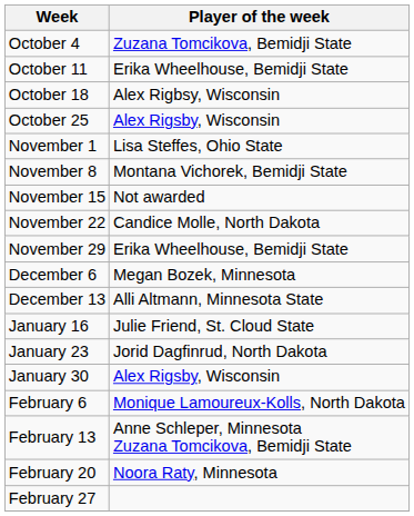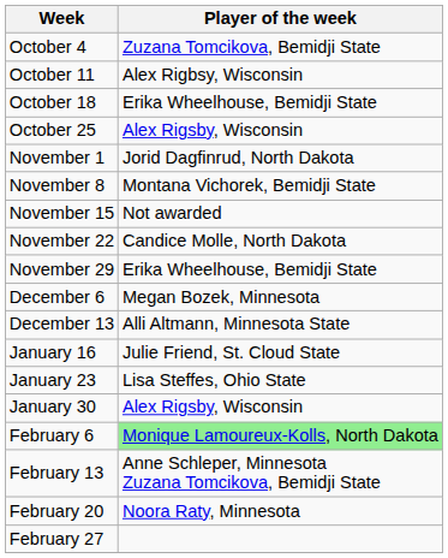October 11 | Player of the week: Erika Wheelhouse, Bemidji State -> Alex Rigbsy, Wisconsin
October 18 | Player of the week: Alex Rigbsy, Wisconsin -> Erika Wheelhouse, Bemidji State
November 1 | Player of the week: Lisa Steffes, Ohio State -> Jorid Dagfinrud, North Dakota
January 23 | Player of the week: Jorid Dagfinrud, North Dakota -> Lisa Steffes, Ohio State
February 6 | Player of the week: no background -> lightgreen background
